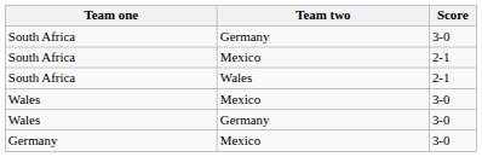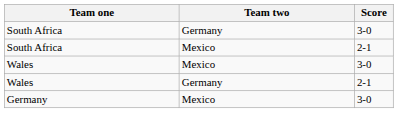- row: South Africa | Wales | 2-1
Wales / Germany | Score: 3-0 -> 2-1
